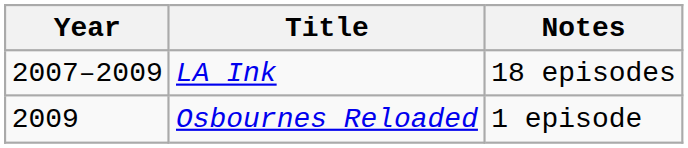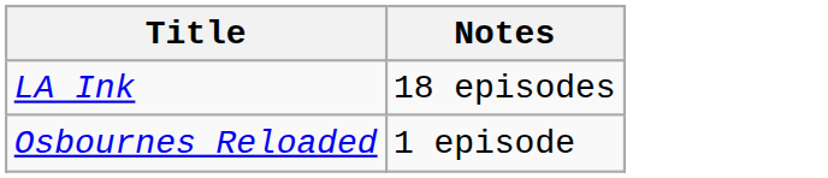- column: Year | 2007–2009 | 2009
